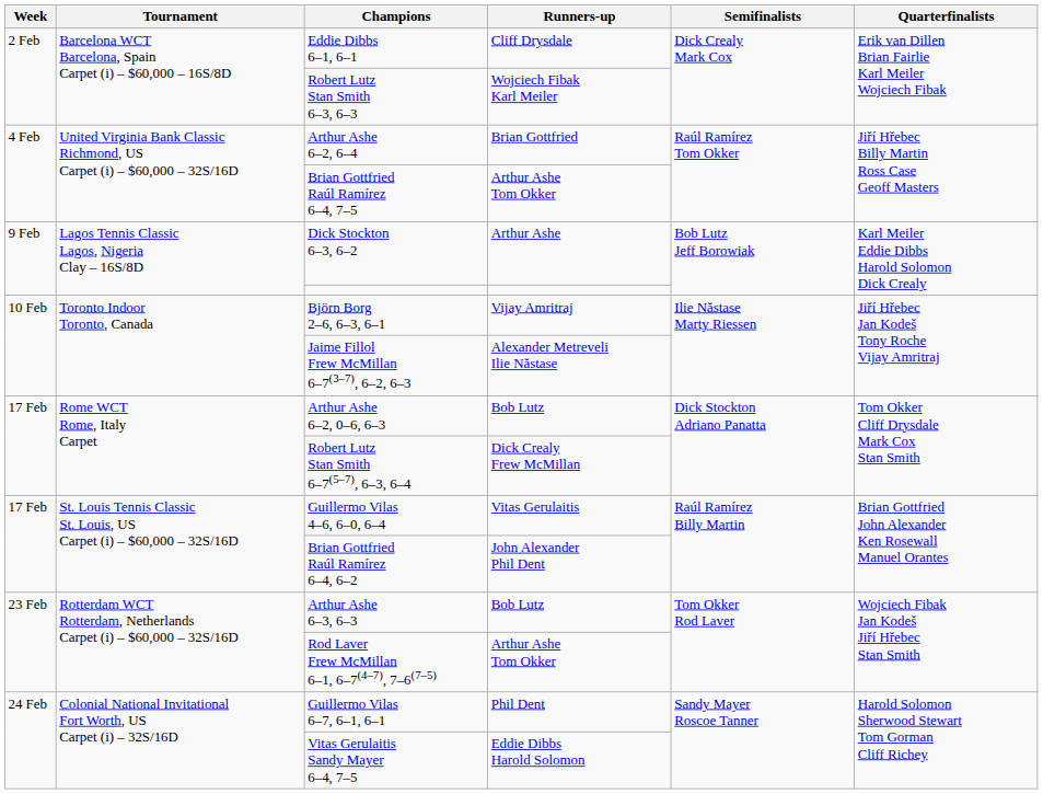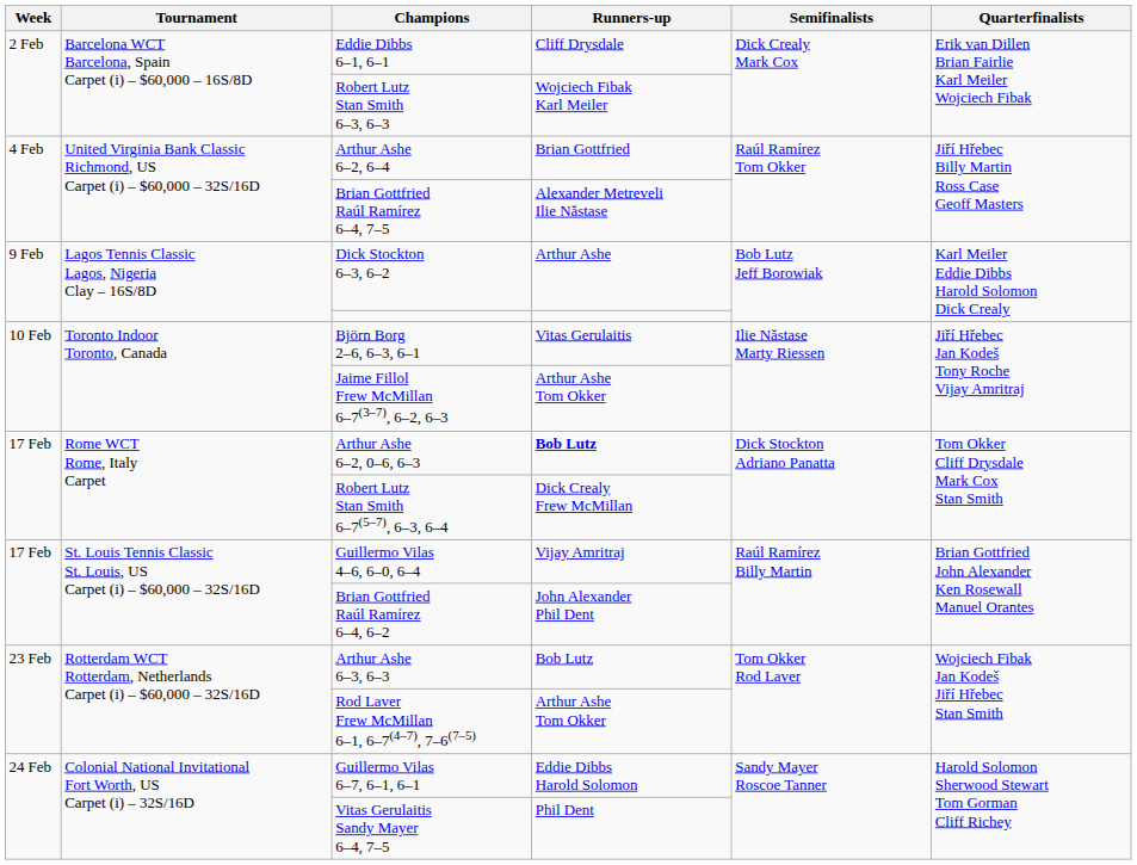Brian Gottfried Raúl Ramírez 6–4, 7–5 | Runners-up: Arthur Ashe Tom Okker -> Alexander Metreveli Ilie Năstase
Björn Borg 2–6, 6–3, 6–1 | Runners-up: Vijay Amritraj -> Vitas Gerulaitis
Jaime Fillol Frew McMillan 6–7(3–7), 6–2, 6–3 | Runners-up: Alexander Metreveli Ilie Năstase -> Arthur Ashe Tom Okker
Arthur Ashe 6–2, 0–6, 6–3 | Runners-up: normal -> bold
Guillermo Vilas 4–6, 6–0, 6–4 | Runners-up: Vitas Gerulaitis -> Vijay Amritraj
Guillermo Vilas 6–7, 6–1, 6–1 | Runners-up: Phil Dent -> Eddie Dibbs Harold Solomon
Vitas Gerulaitis Sandy Mayer 6–4, 7–5 | Runners-up: Eddie Dibbs Harold Solomon -> Phil Dent
